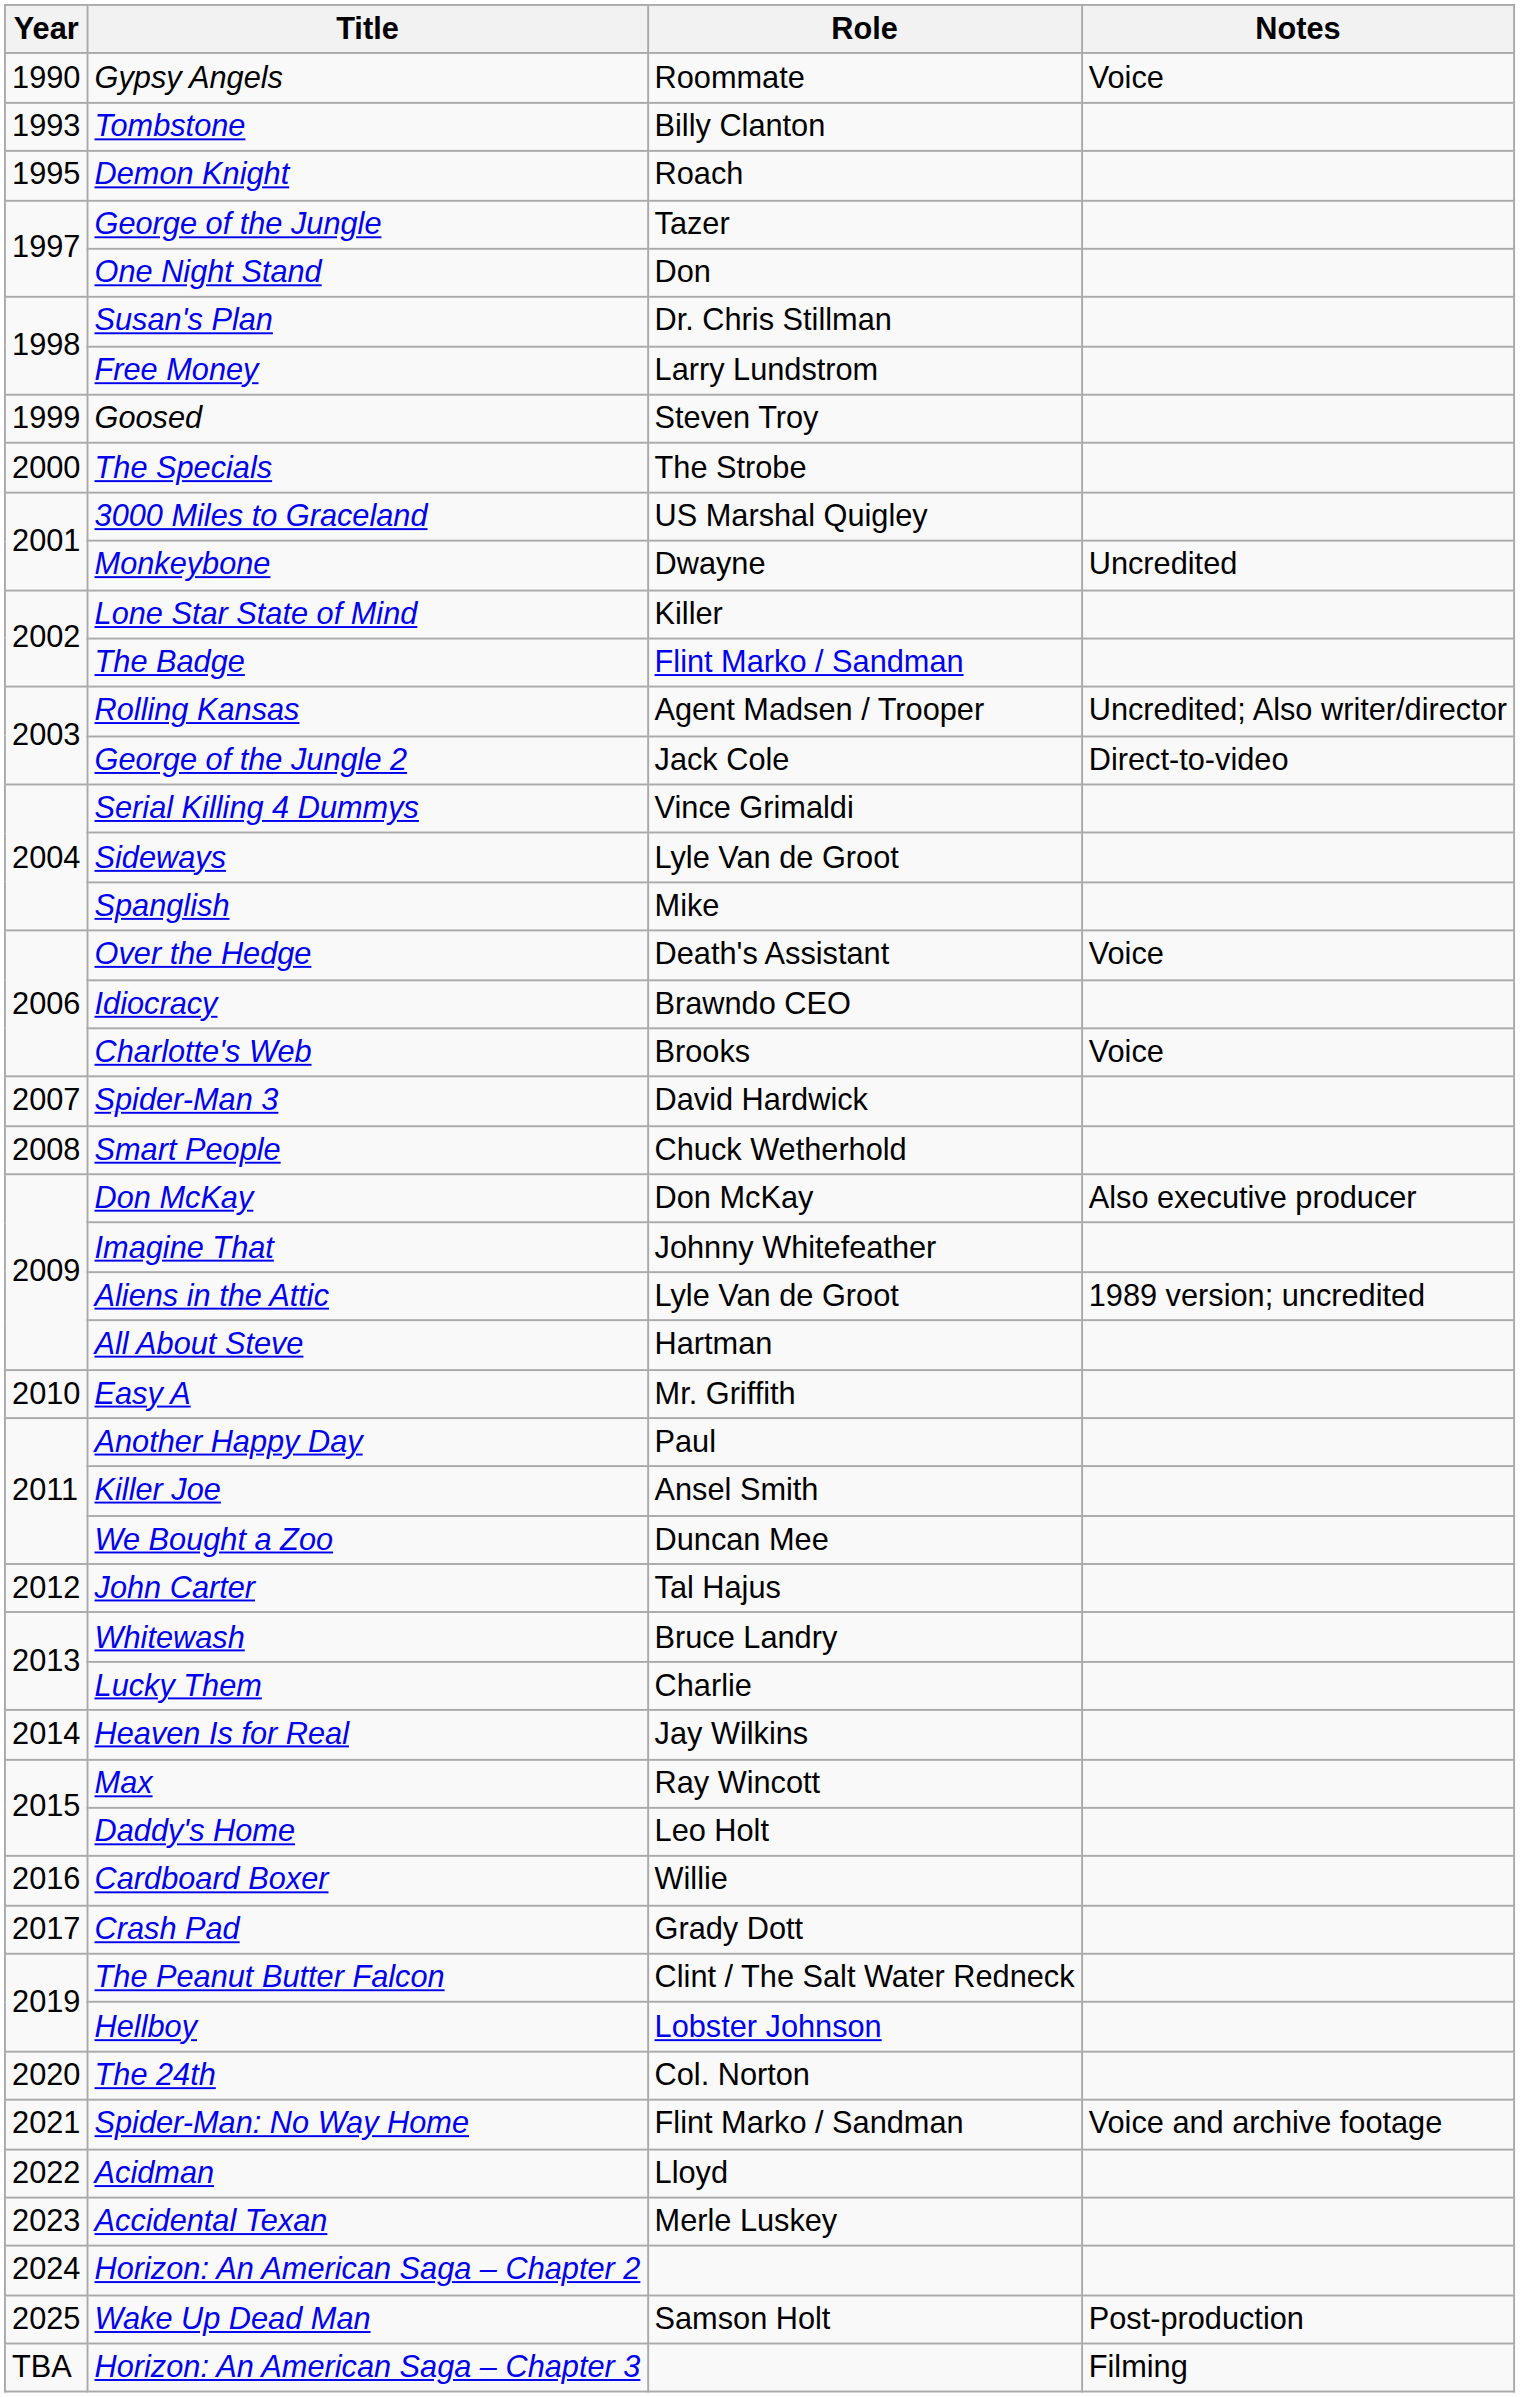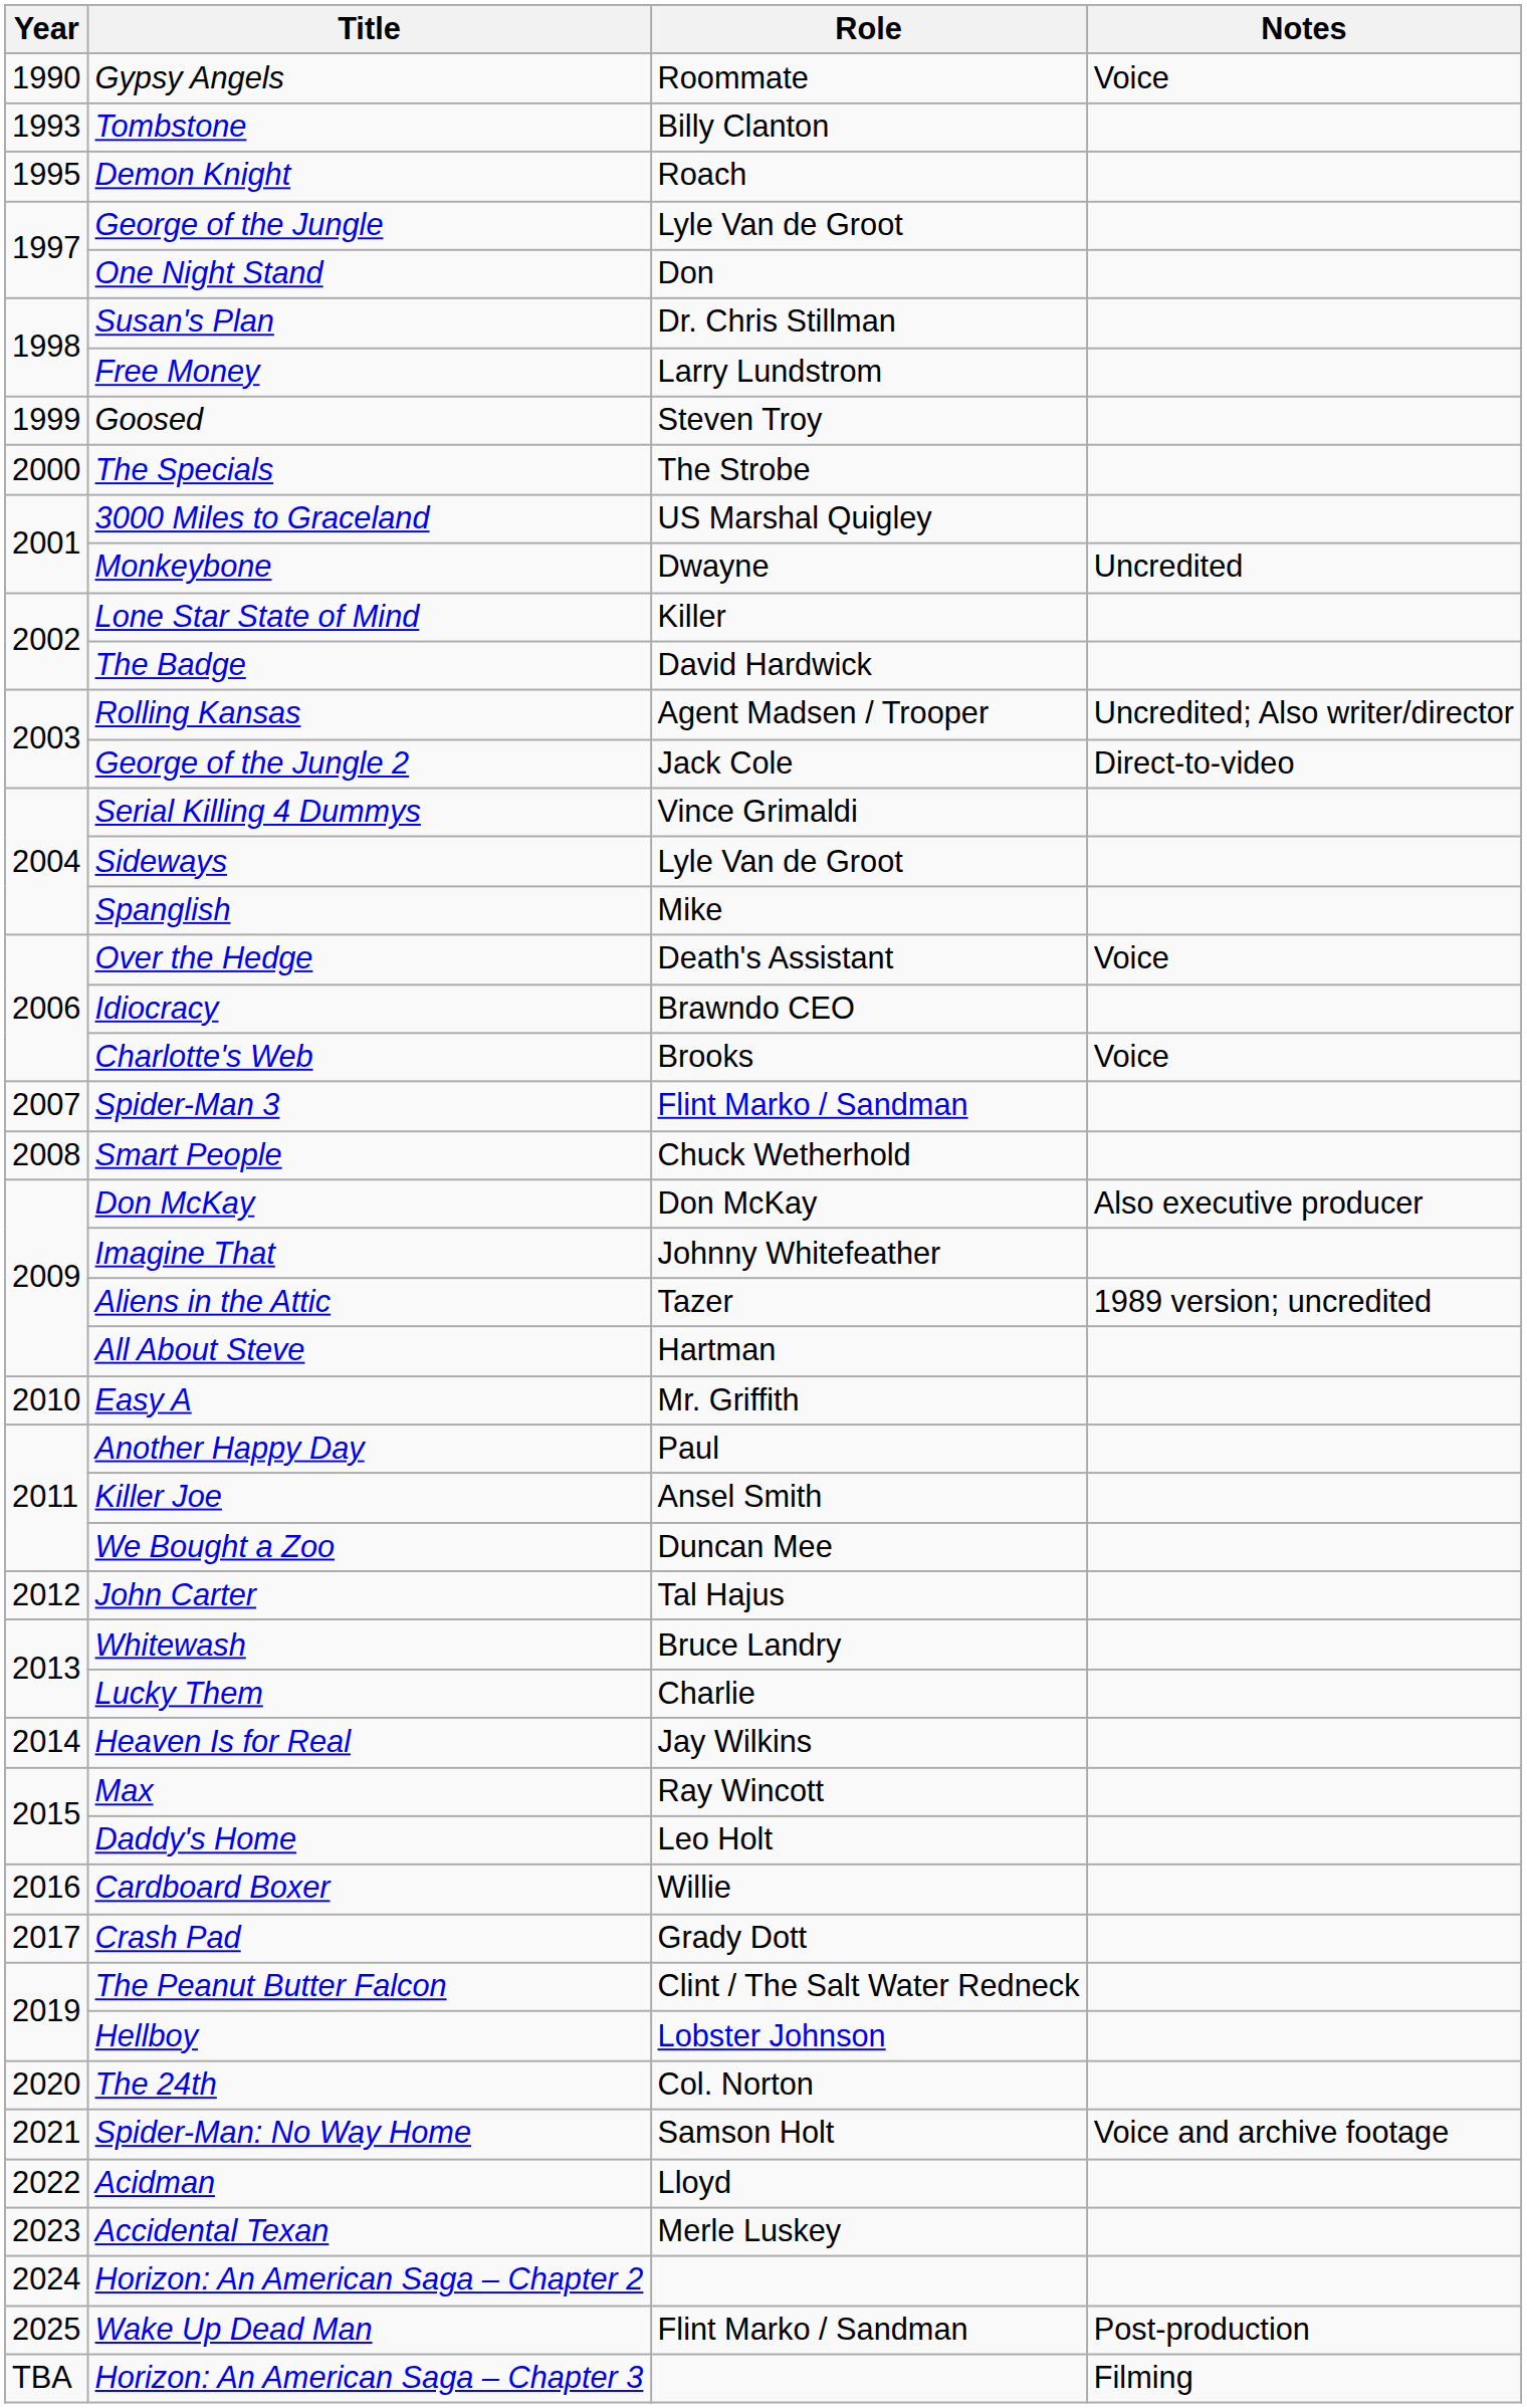George of the Jungle | Role: Tazer -> Lyle Van de Groot
The Badge | Role: Flint Marko / Sandman -> David Hardwick
Spider-Man 3 | Role: David Hardwick -> Flint Marko / Sandman
Aliens in the Attic | Role: Lyle Van de Groot -> Tazer
Spider-Man: No Way Home | Role: Flint Marko / Sandman -> Samson Holt
Wake Up Dead Man | Role: Samson Holt -> Flint Marko / Sandman
